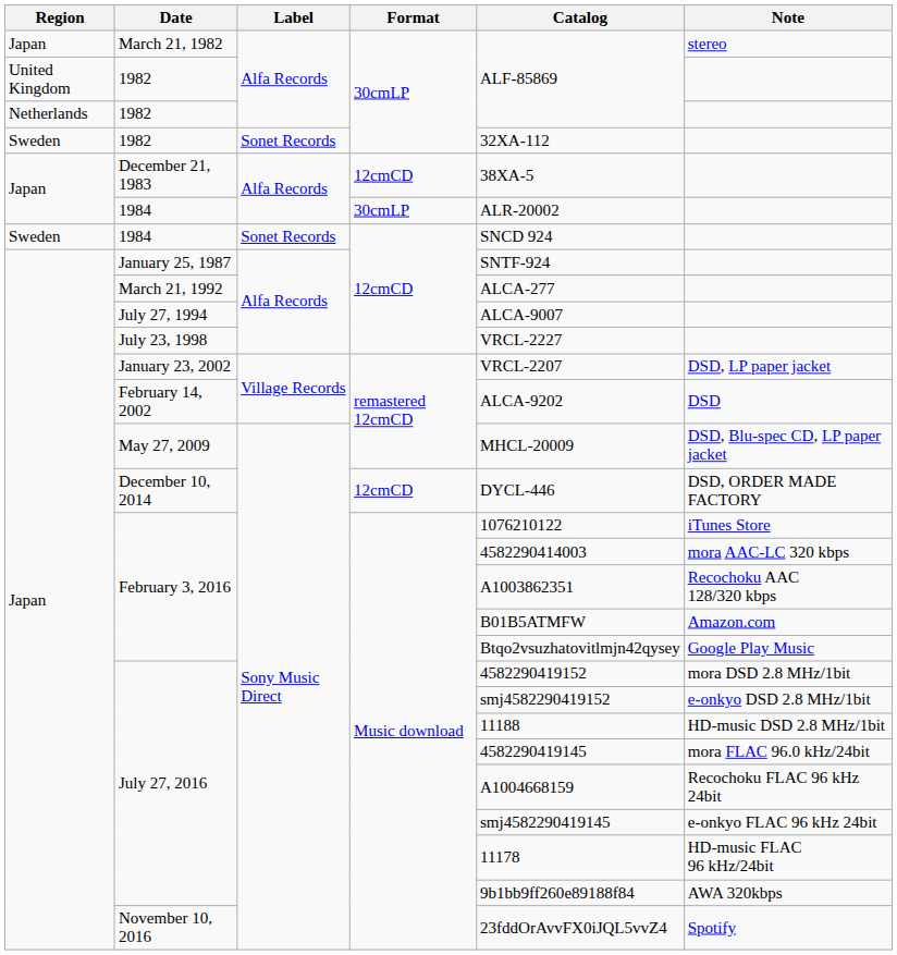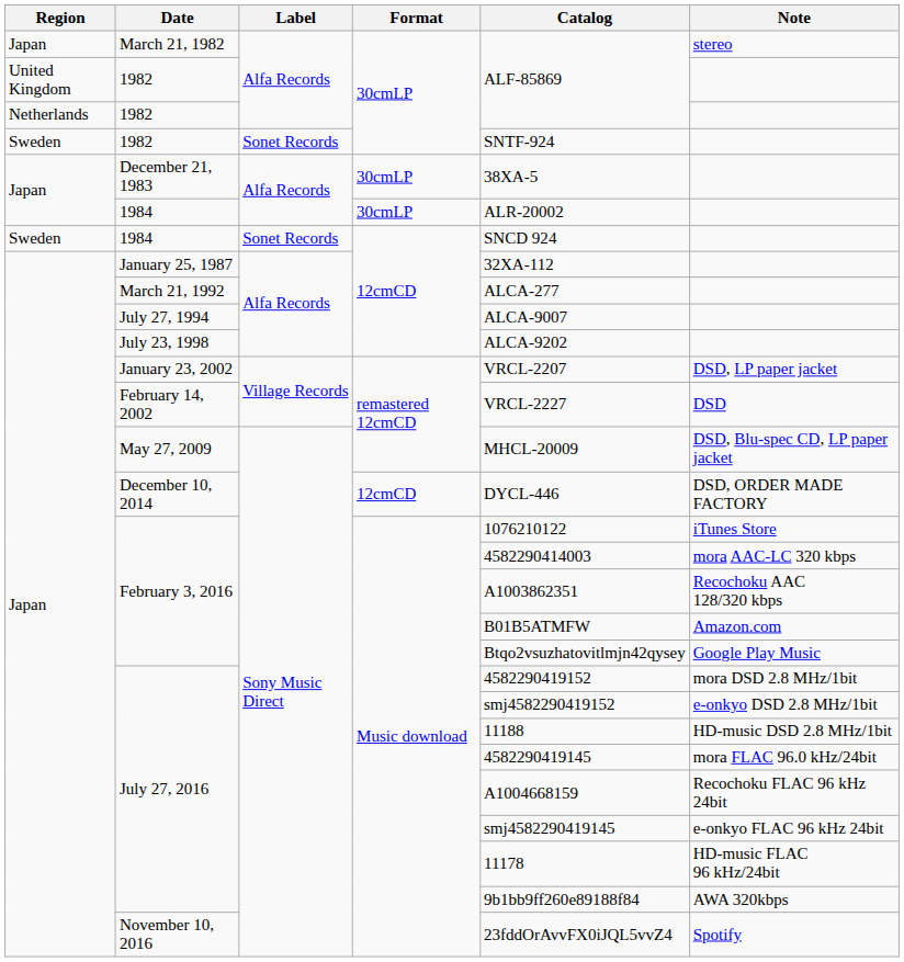Sweden / 1982 | Catalog: 32XA-112 -> SNTF-924
December 21, 1983 | Format: 12cmCD -> 30cmLP
January 25, 1987 | Catalog: SNTF-924 -> 32XA-112
July 23, 1998 | Catalog: VRCL-2227 -> ALCA-9202
February 14, 2002 | Catalog: ALCA-9202 -> VRCL-2227
